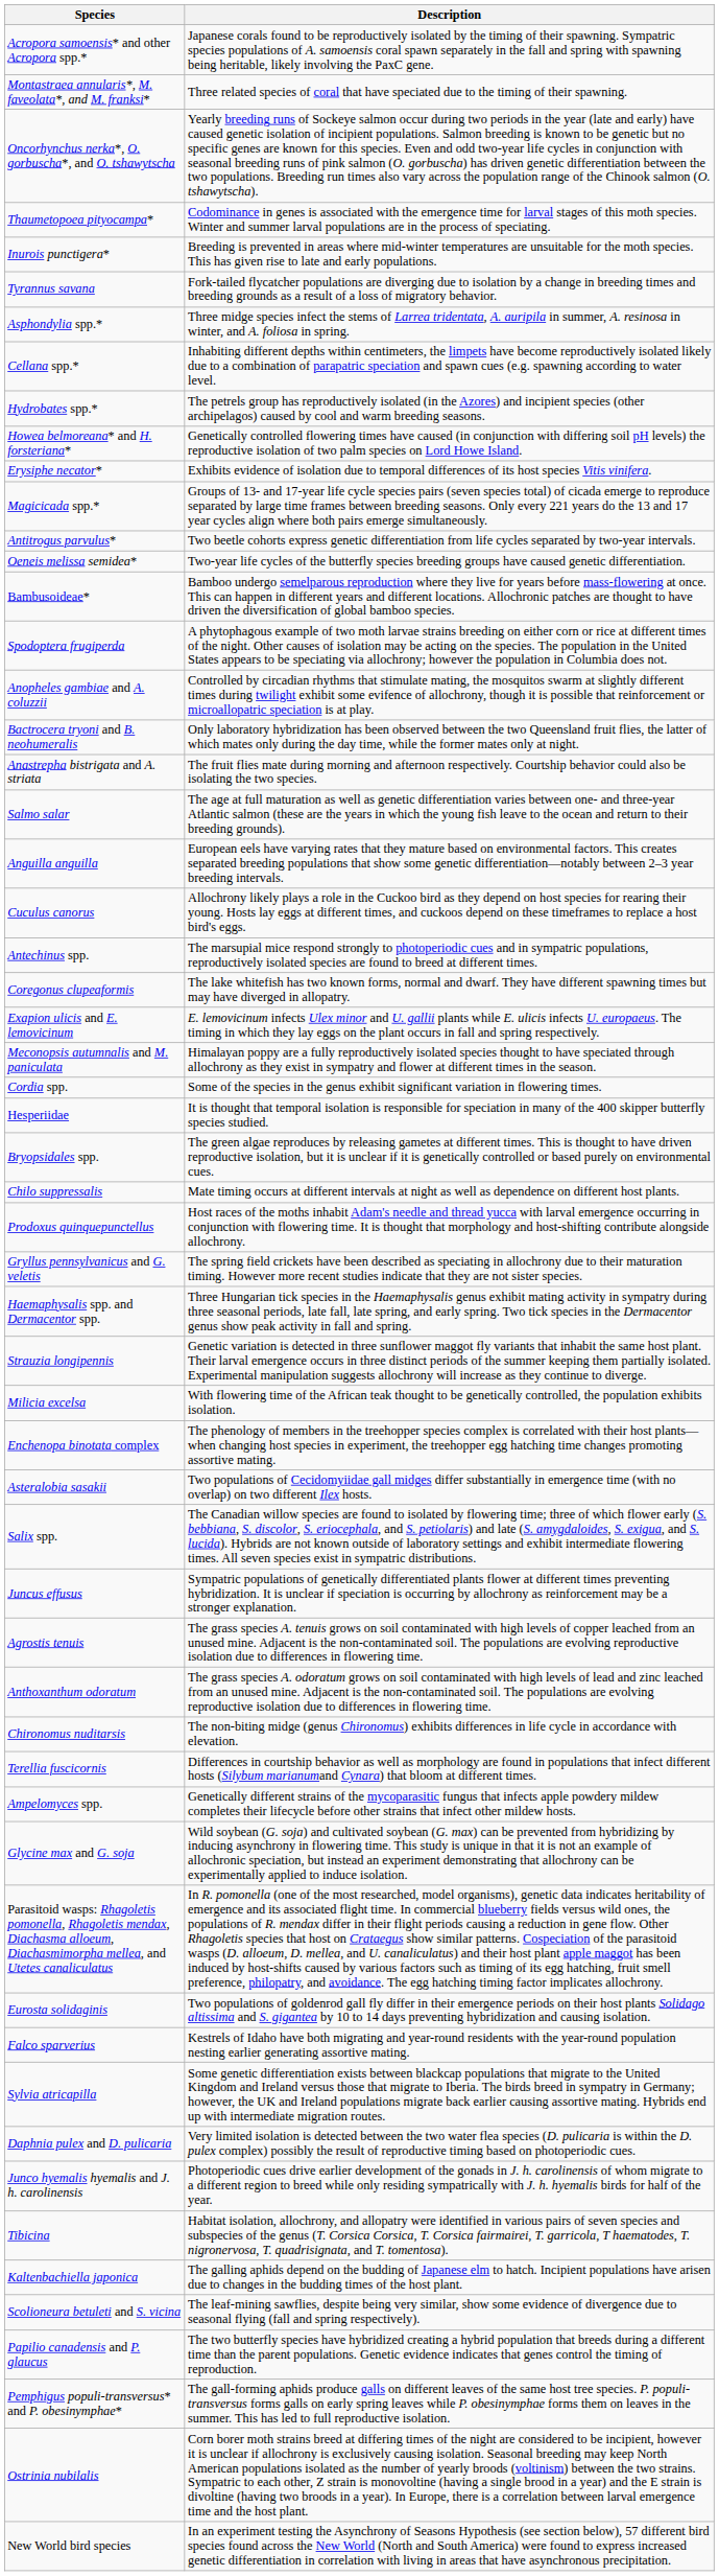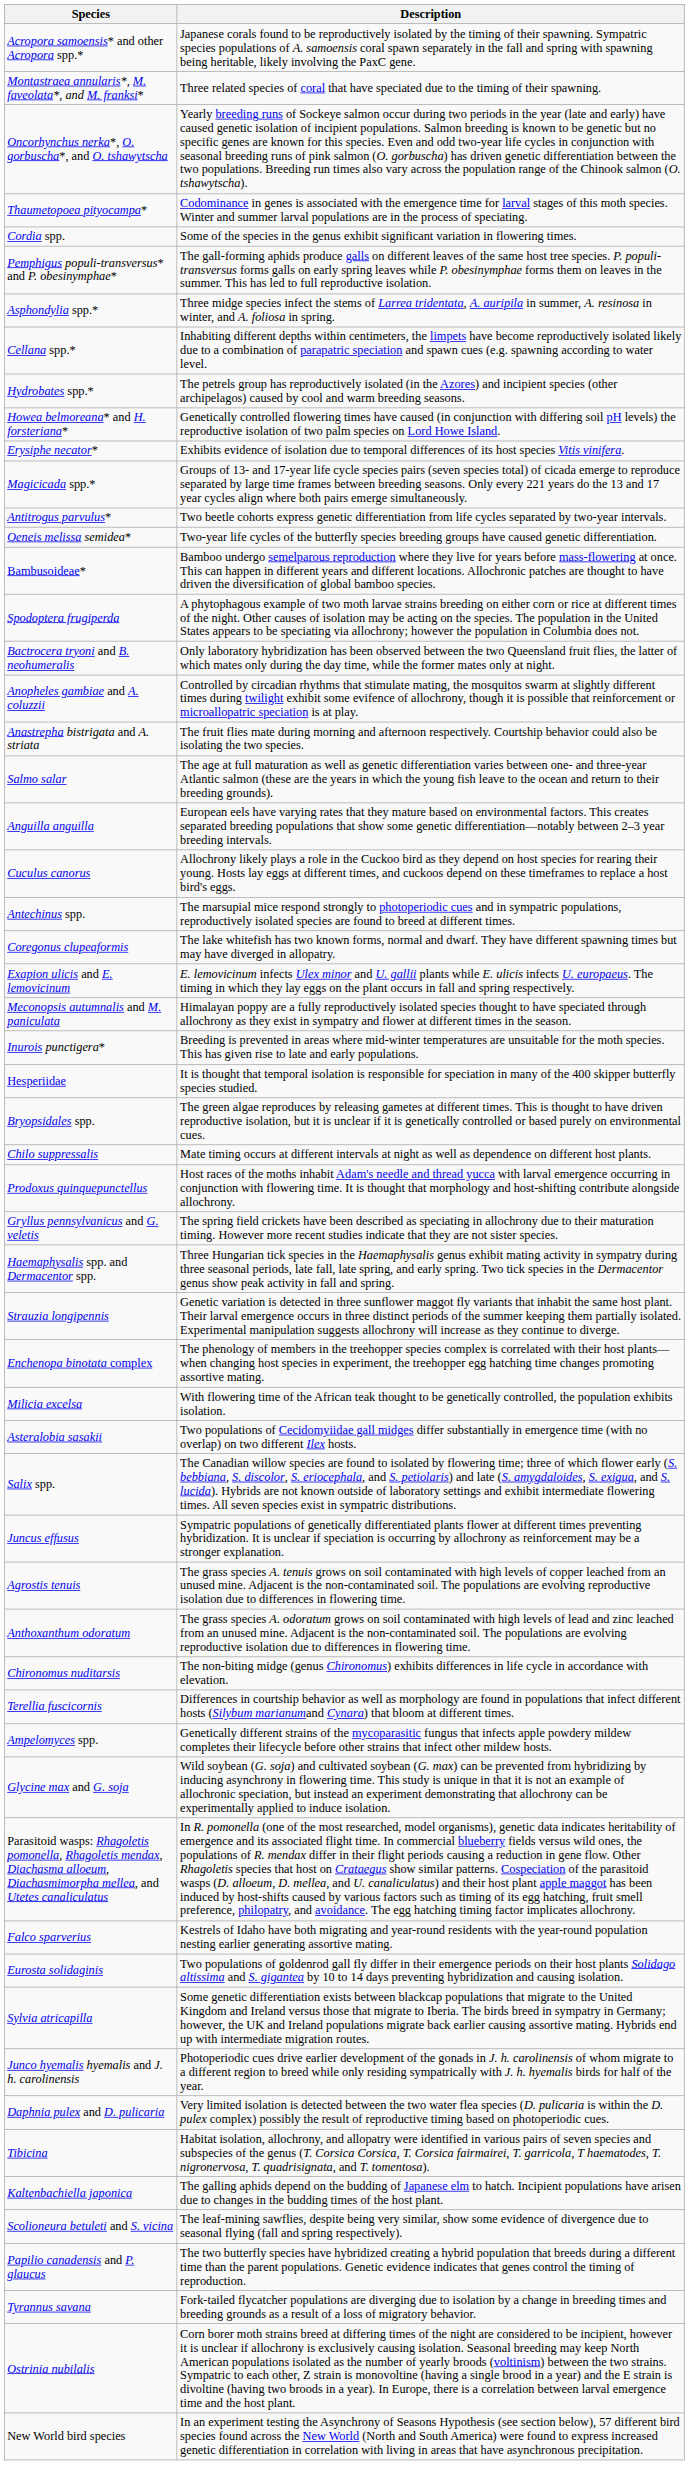rows swapped: Inurois punctigera* <-> Cordia spp.
rows swapped: Pemphigus populi-transversus* and P. obesinymphae* <-> Tyrannus savana
rows swapped: Anopheles gambiae and A. coluzzii <-> Bactrocera tryoni and B. neohumeralis
rows swapped: Enchenopa binotata complex <-> Milicia excelsa
rows swapped: Eurosta solidaginis <-> Falco sparverius
rows swapped: Junco hyemalis hyemalis and J. h. carolinensis <-> Daphnia pulex and D. pulicaria
